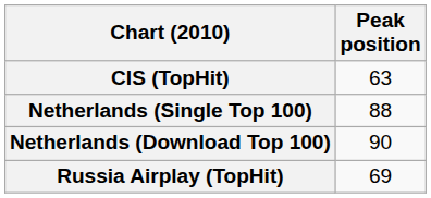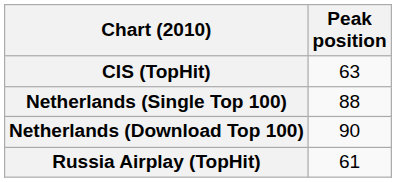Russia Airplay (TopHit) | Peak position: 69 -> 61
